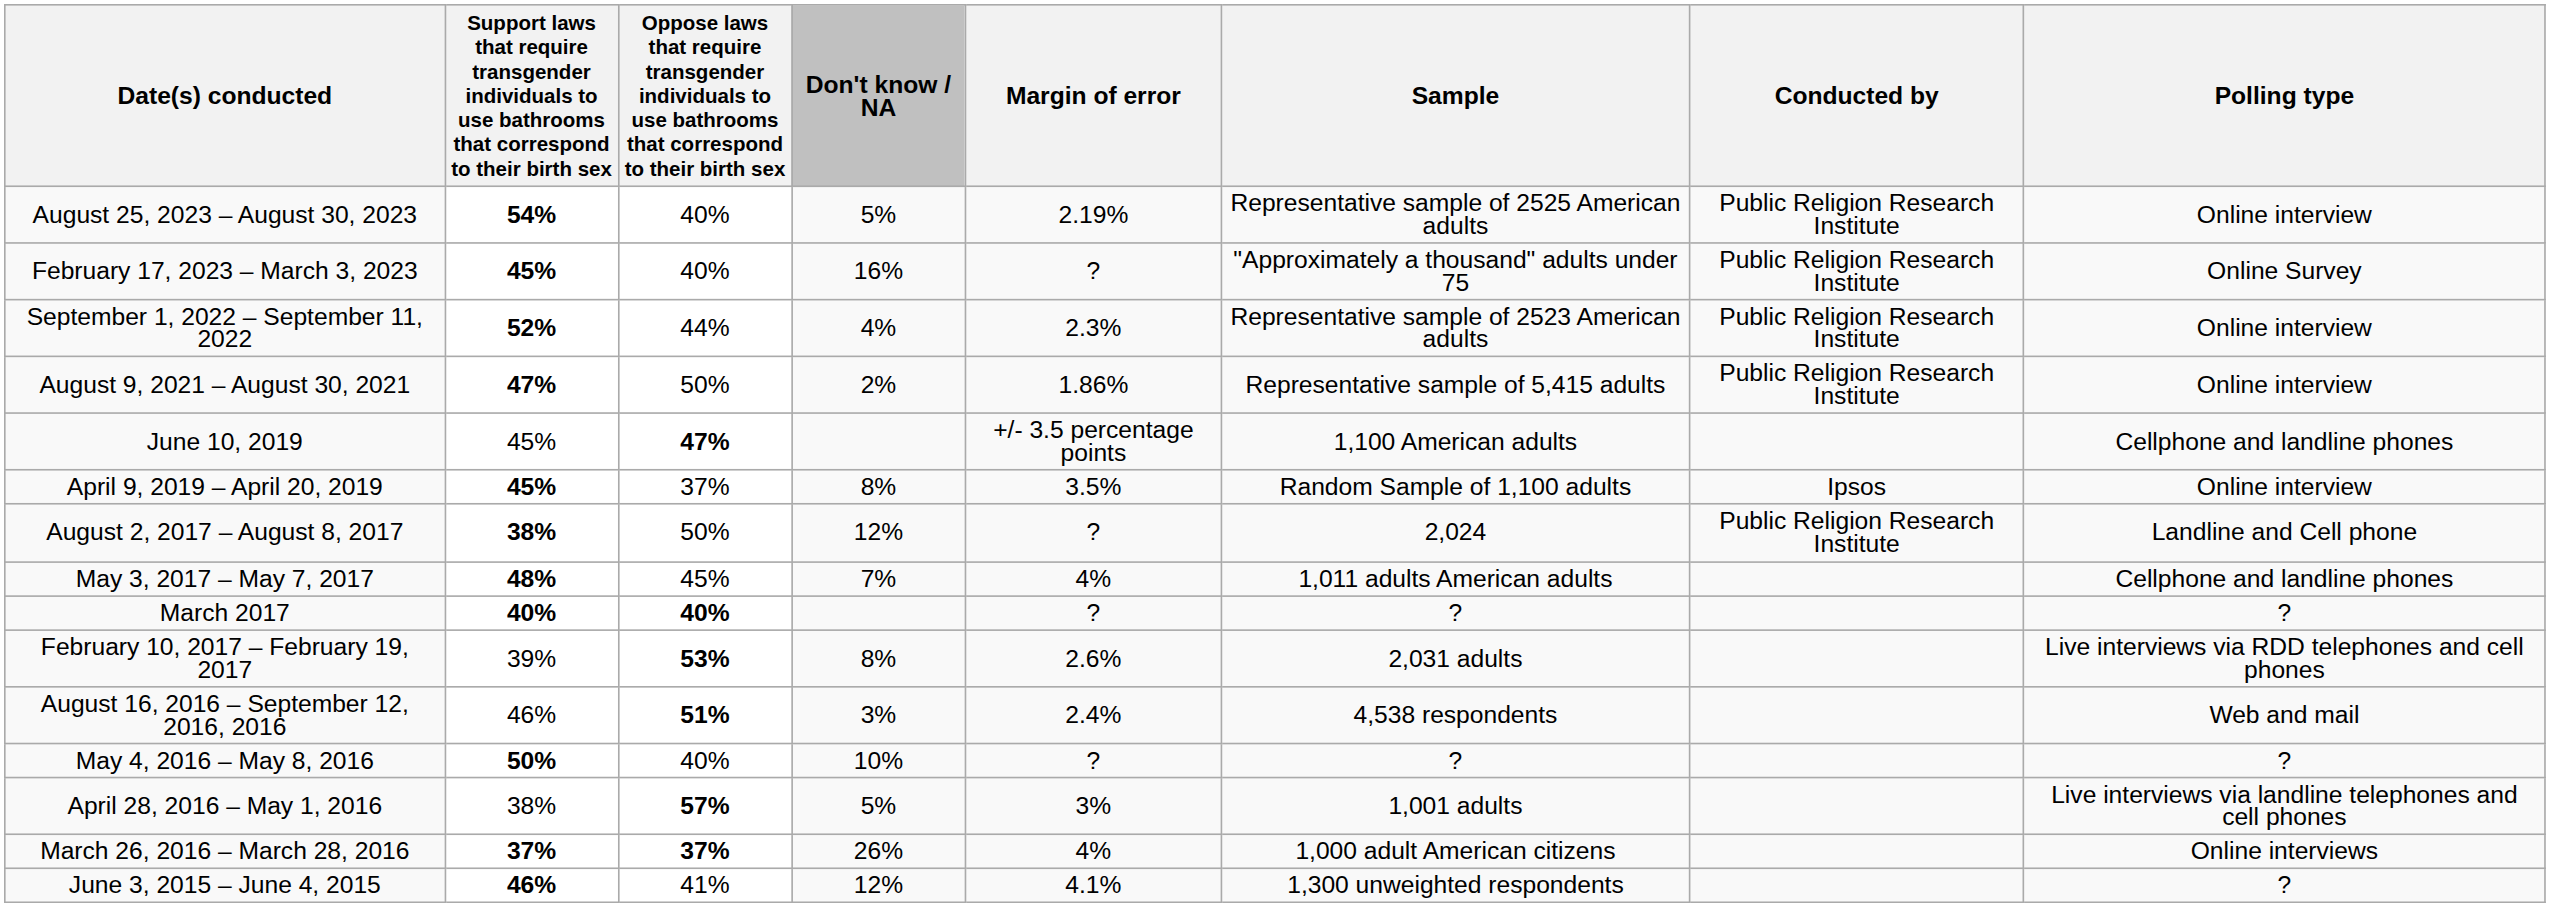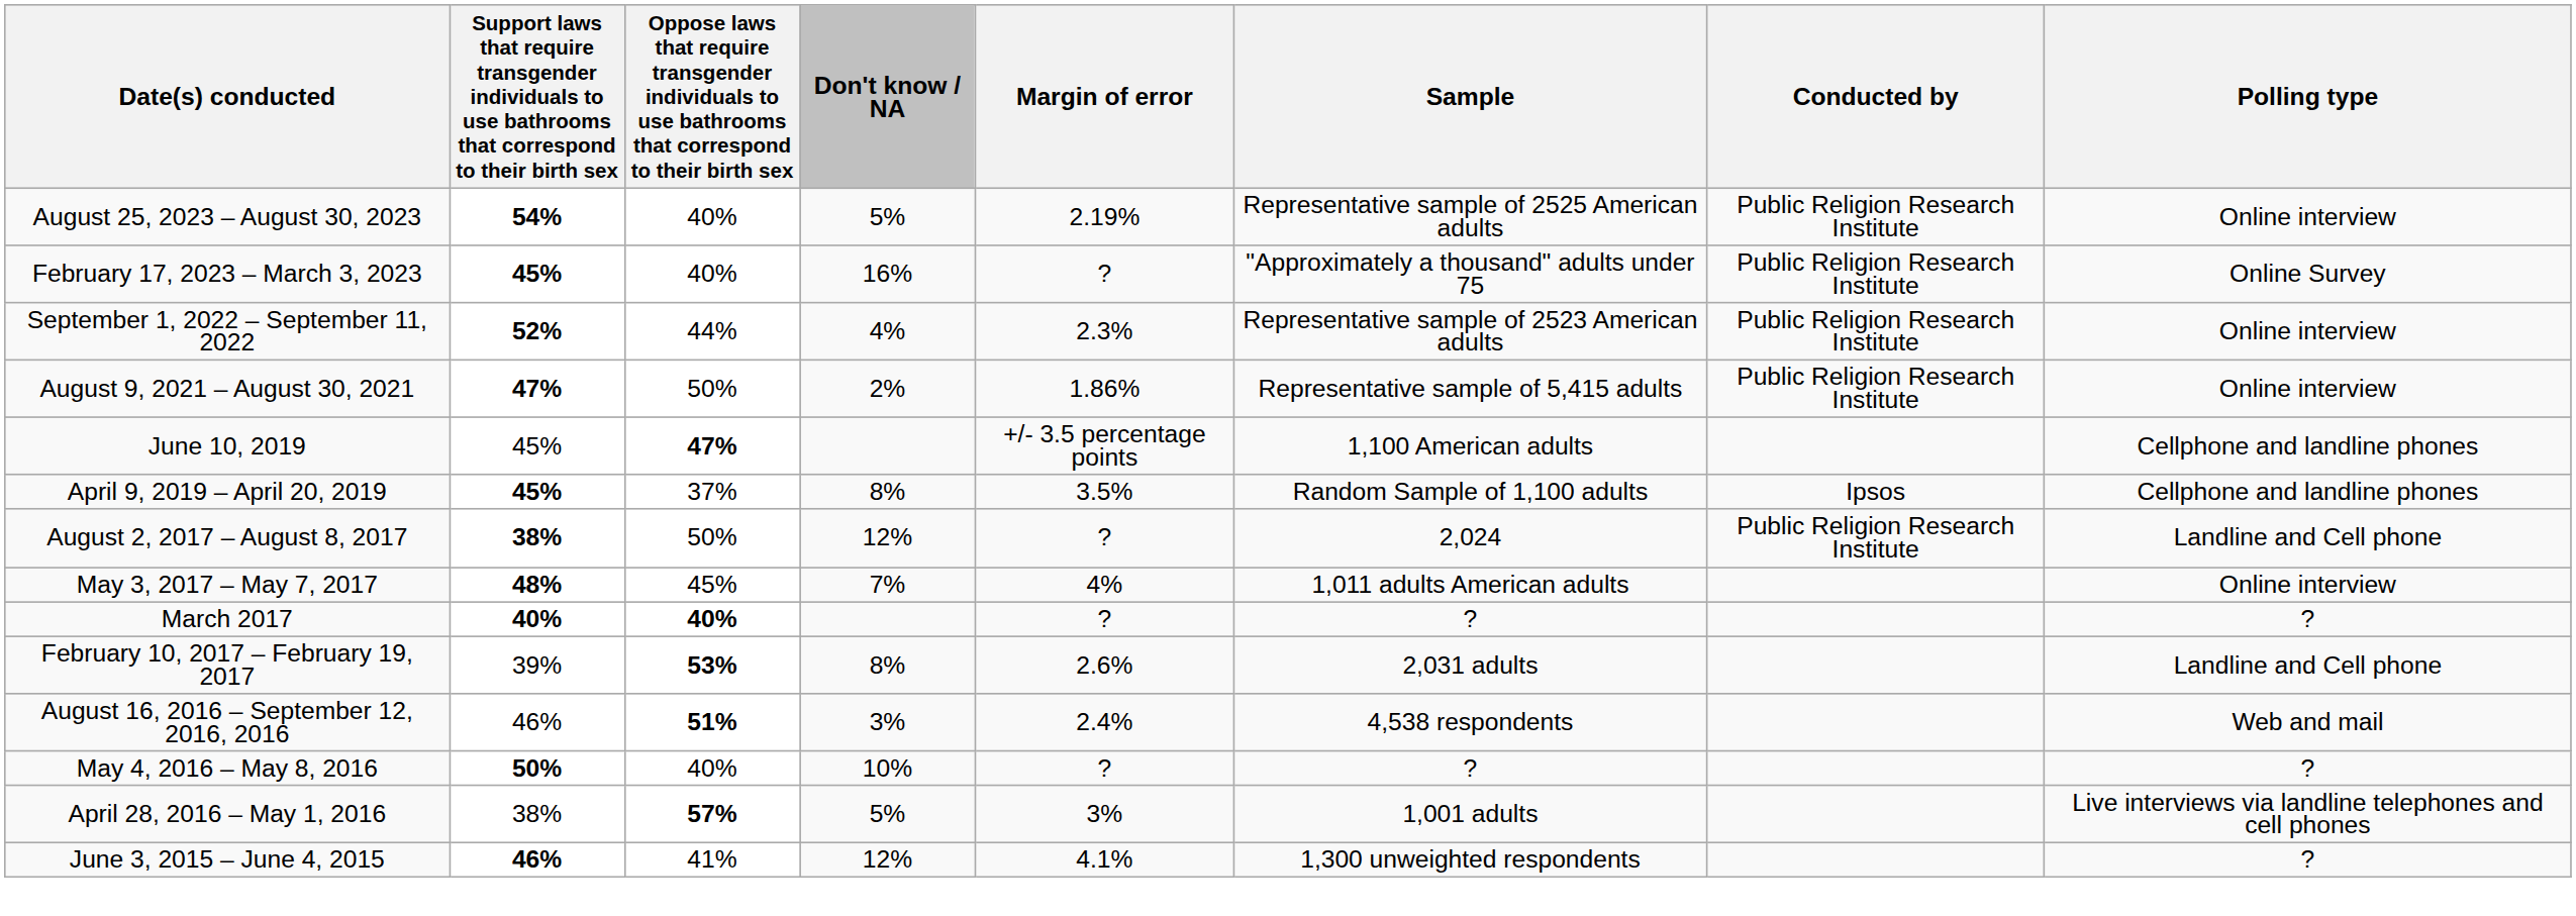April 9, 2019 – April 20, 2019 | Polling type: Online interview -> Cellphone and landline phones
May 3, 2017 – May 7, 2017 | Polling type: Cellphone and landline phones -> Online interview
February 10, 2017 – February 19, 2017 | Polling type: Live interviews via RDD telephones and cell phones -> Landline and Cell phone
- row: March 26, 2016 – March 28, 2016 | 37% | 37% | 26% | 4% | 1,000 adult American citizens | Online interviews
